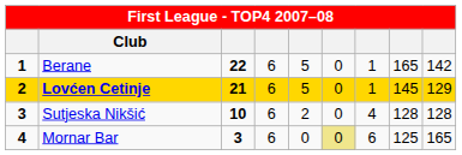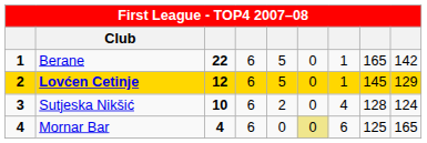Lovćen Cetinje | column 3: 21 -> 12
Sutjeska Nikšić | column 9: 128 -> 124
Mornar Bar | column 3: 3 -> 4
